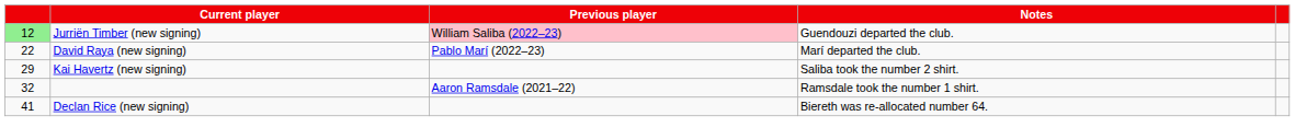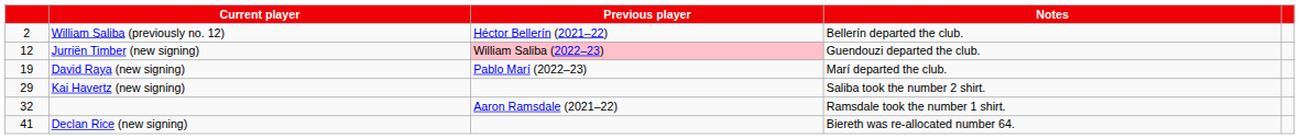+ row: 2 | William Saliba (previously no. 12) | Héctor Bellerín (2021–22) | Bellerín departed the club.
Jurriën Timber (new signing) | column 1: lightgreen background -> no background
David Raya (new signing) | column 1: 22 -> 19
